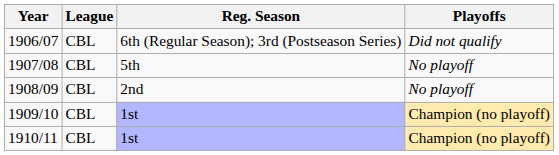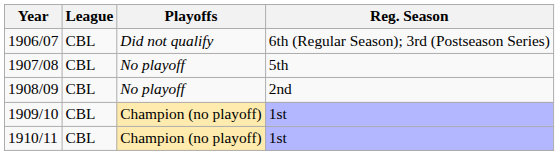columns swapped: Reg. Season <-> Playoffs
